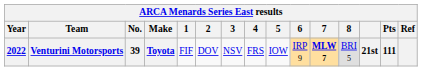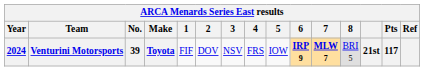Venturini Motorsports | Year: 2022 -> 2024
Venturini Motorsports | 6: normal -> bold
Venturini Motorsports | Pts: 111 -> 117
